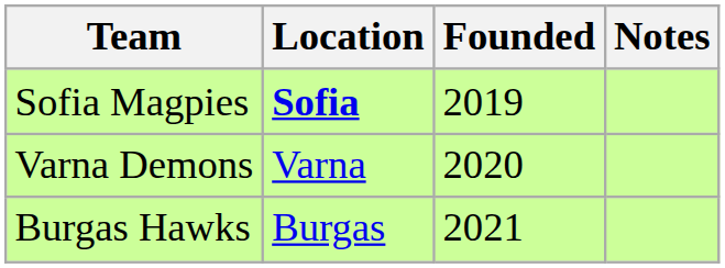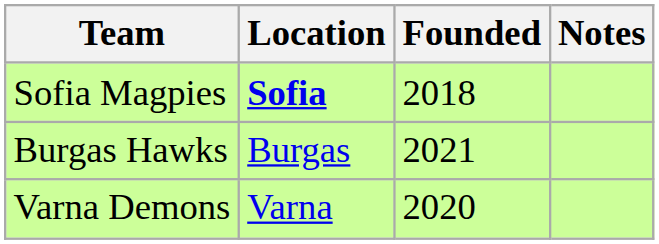Sofia Magpies | Founded: 2019 -> 2018
rows swapped: Varna Demons <-> Burgas Hawks
